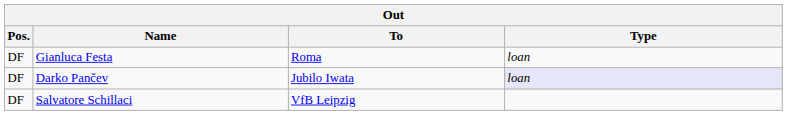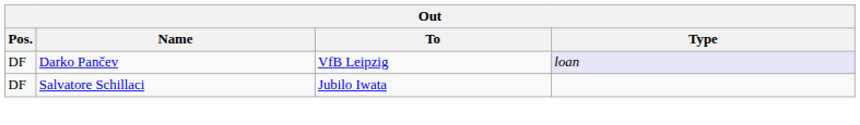- row: DF | Gianluca Festa | Roma | loan
Darko Pančev | To: Jubilo Iwata -> VfB Leipzig
Salvatore Schillaci | To: VfB Leipzig -> Jubilo Iwata
